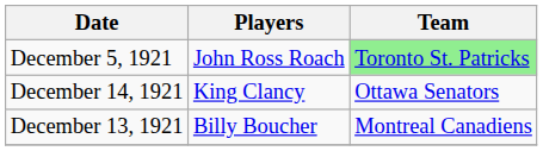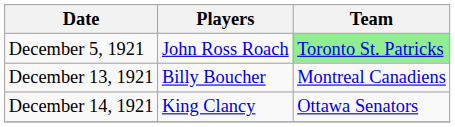rows swapped: December 13, 1921 <-> December 14, 1921
